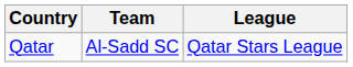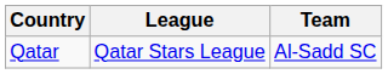columns swapped: League <-> Team
